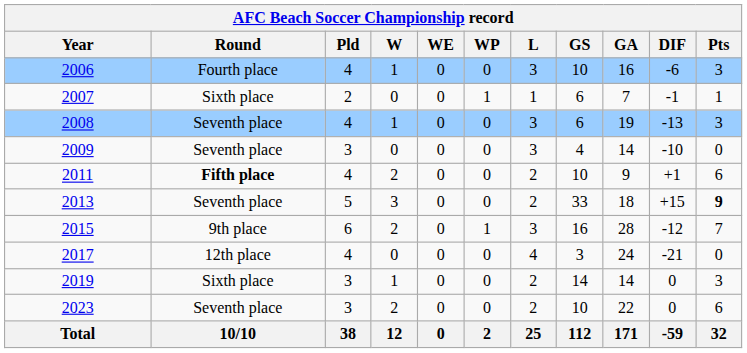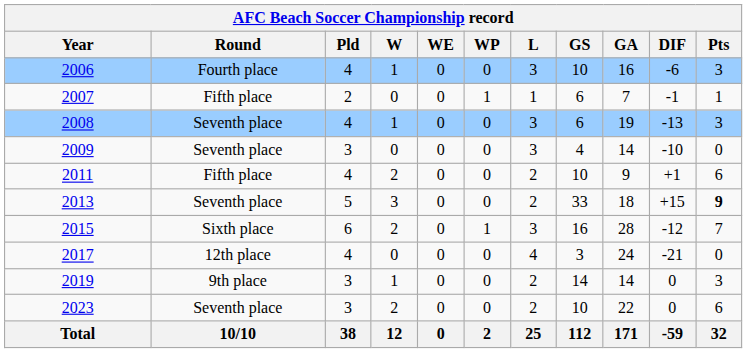2007 | Round: Sixth place -> Fifth place
2011 | Round: bold -> normal
2015 | Round: 9th place -> Sixth place
2019 | Round: Sixth place -> 9th place
